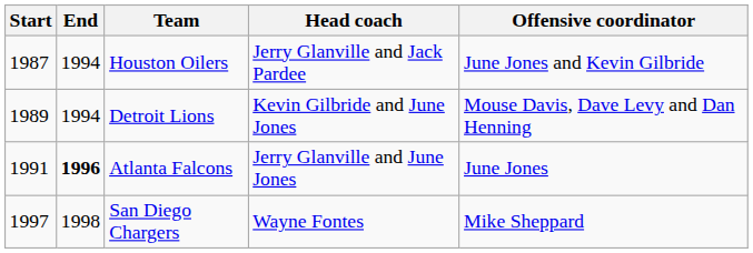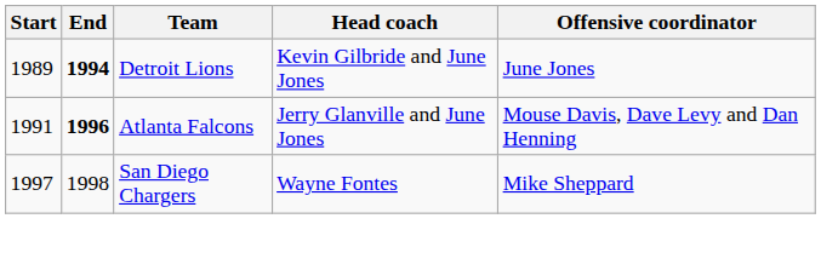- row: 1987 | 1994 | Houston Oilers | Jerry Glanville and Jack Pardee | June Jones and Kevin Gilbride
Detroit Lions | End: normal -> bold
Detroit Lions | Offensive coordinator: Mouse Davis, Dave Levy and Dan Henning -> June Jones
Atlanta Falcons | Offensive coordinator: June Jones -> Mouse Davis, Dave Levy and Dan Henning
